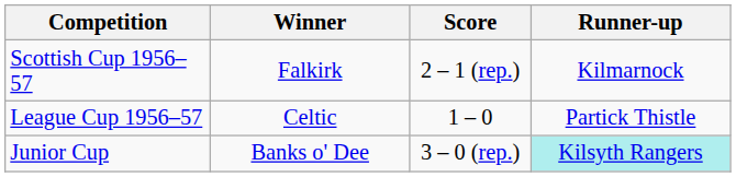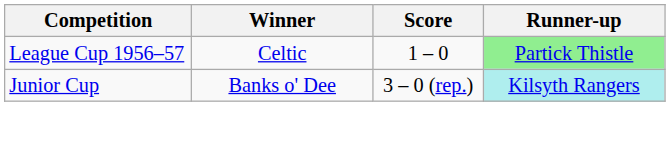- row: Scottish Cup 1956–57 | Falkirk | 2 – 1 (rep.) | Kilmarnock
League Cup 1956–57 | Runner-up: no background -> lightgreen background
